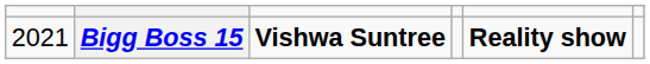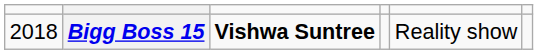Bigg Boss 15 | column 1: 2021 -> 2018
Bigg Boss 15 | column 5: bold -> normal
